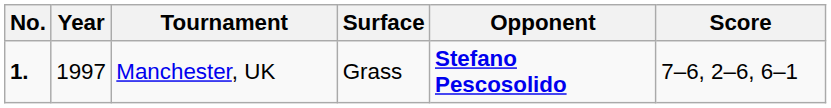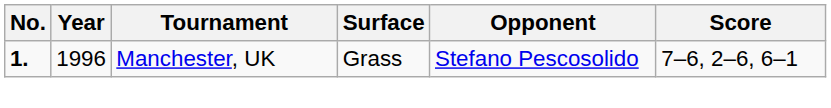Manchester, UK | Year: 1997 -> 1996
Manchester, UK | Opponent: bold -> normal
